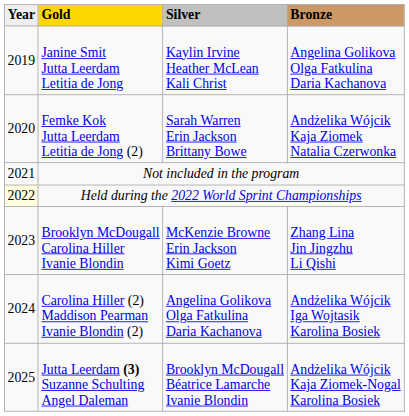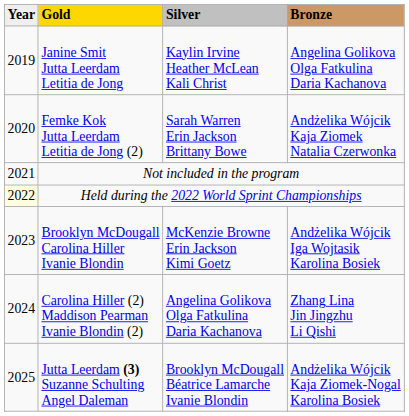Brooklyn McDougall Carolina Hiller Ivanie Blondin | Bronze: Zhang Lina Jin Jingzhu Li Qishi -> Andżelika Wójcik Iga Wojtasik Karolina Bosiek
Carolina Hiller (2) Maddison Pearman Ivanie Blondin (2) | Bronze: Andżelika Wójcik Iga Wojtasik Karolina Bosiek -> Zhang Lina Jin Jingzhu Li Qishi
